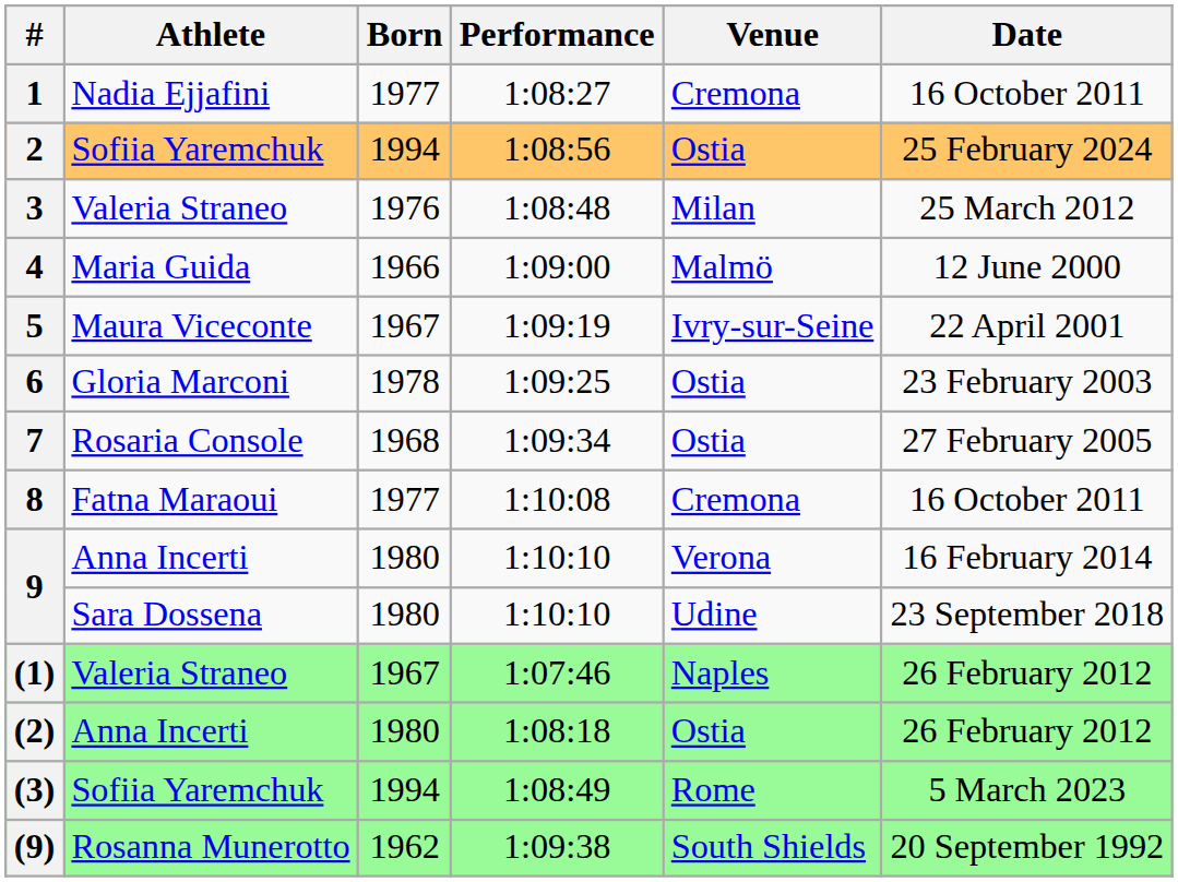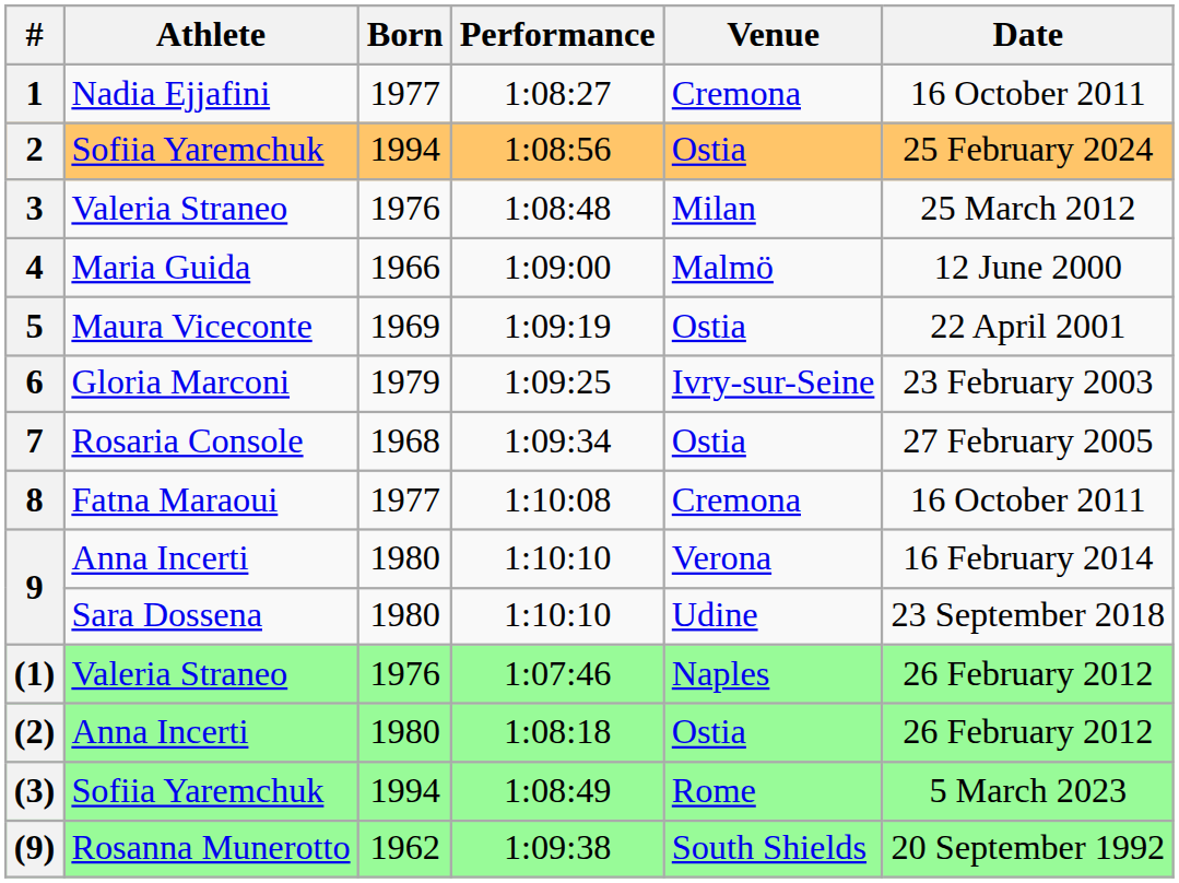5 | Born: 1967 -> 1969
5 | Venue: Ivry-sur-Seine -> Ostia
6 | Born: 1978 -> 1979
6 | Venue: Ostia -> Ivry-sur-Seine
(1) | Born: 1967 -> 1976
